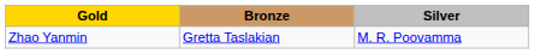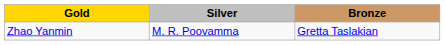columns swapped: Silver <-> Bronze
